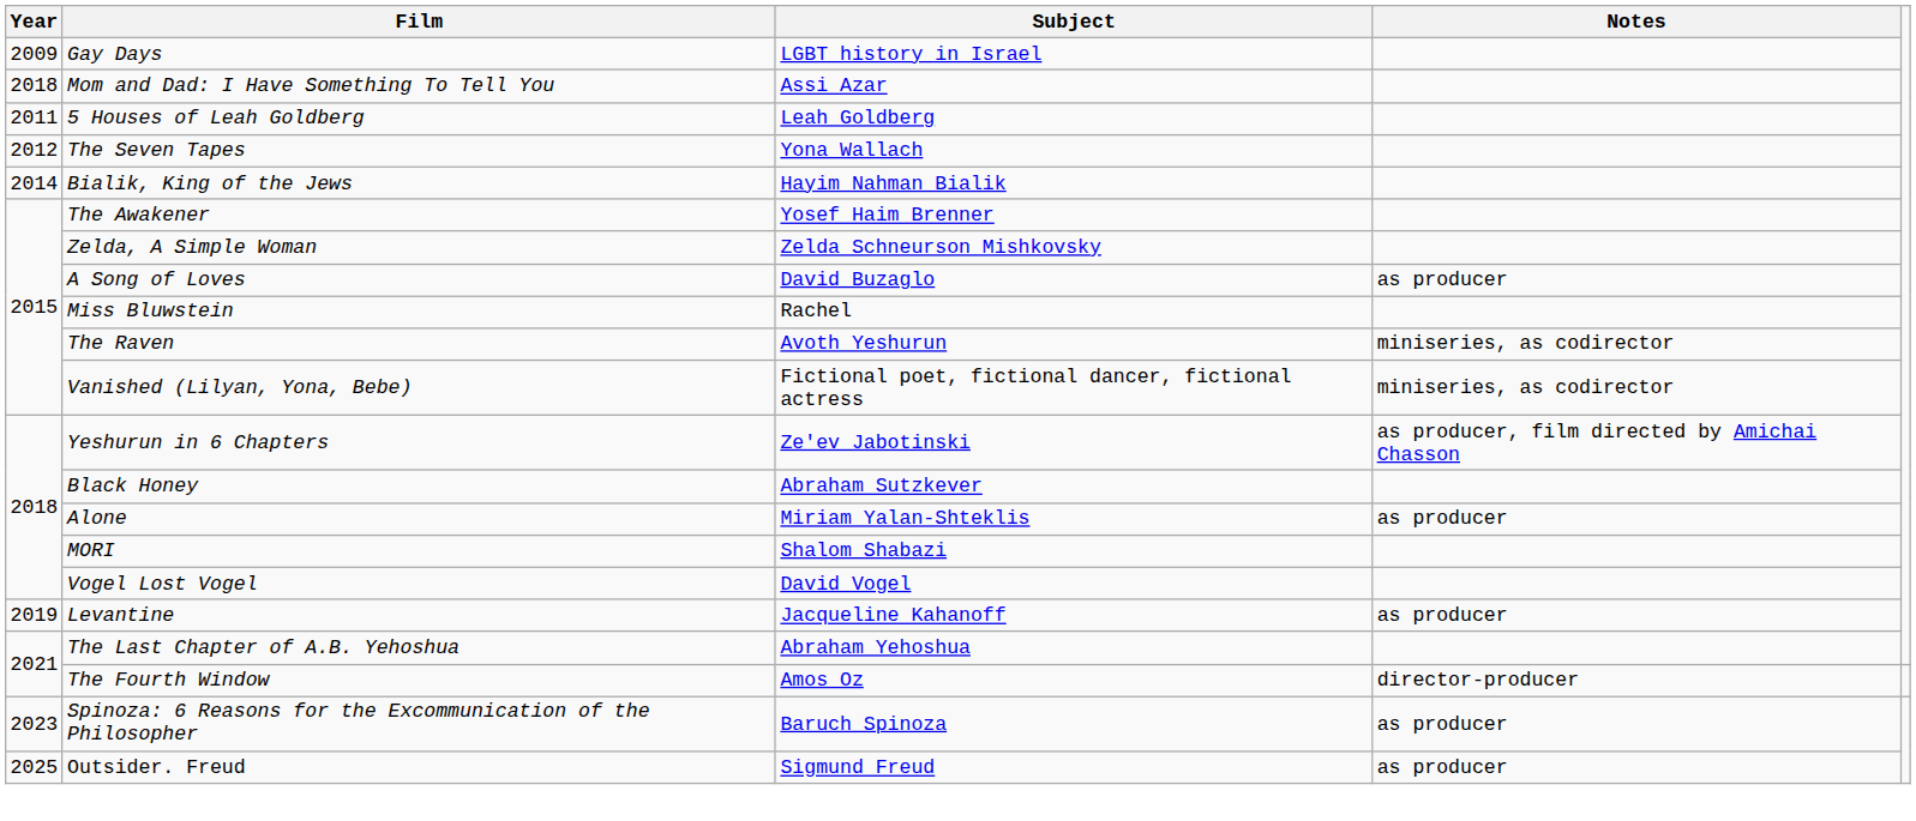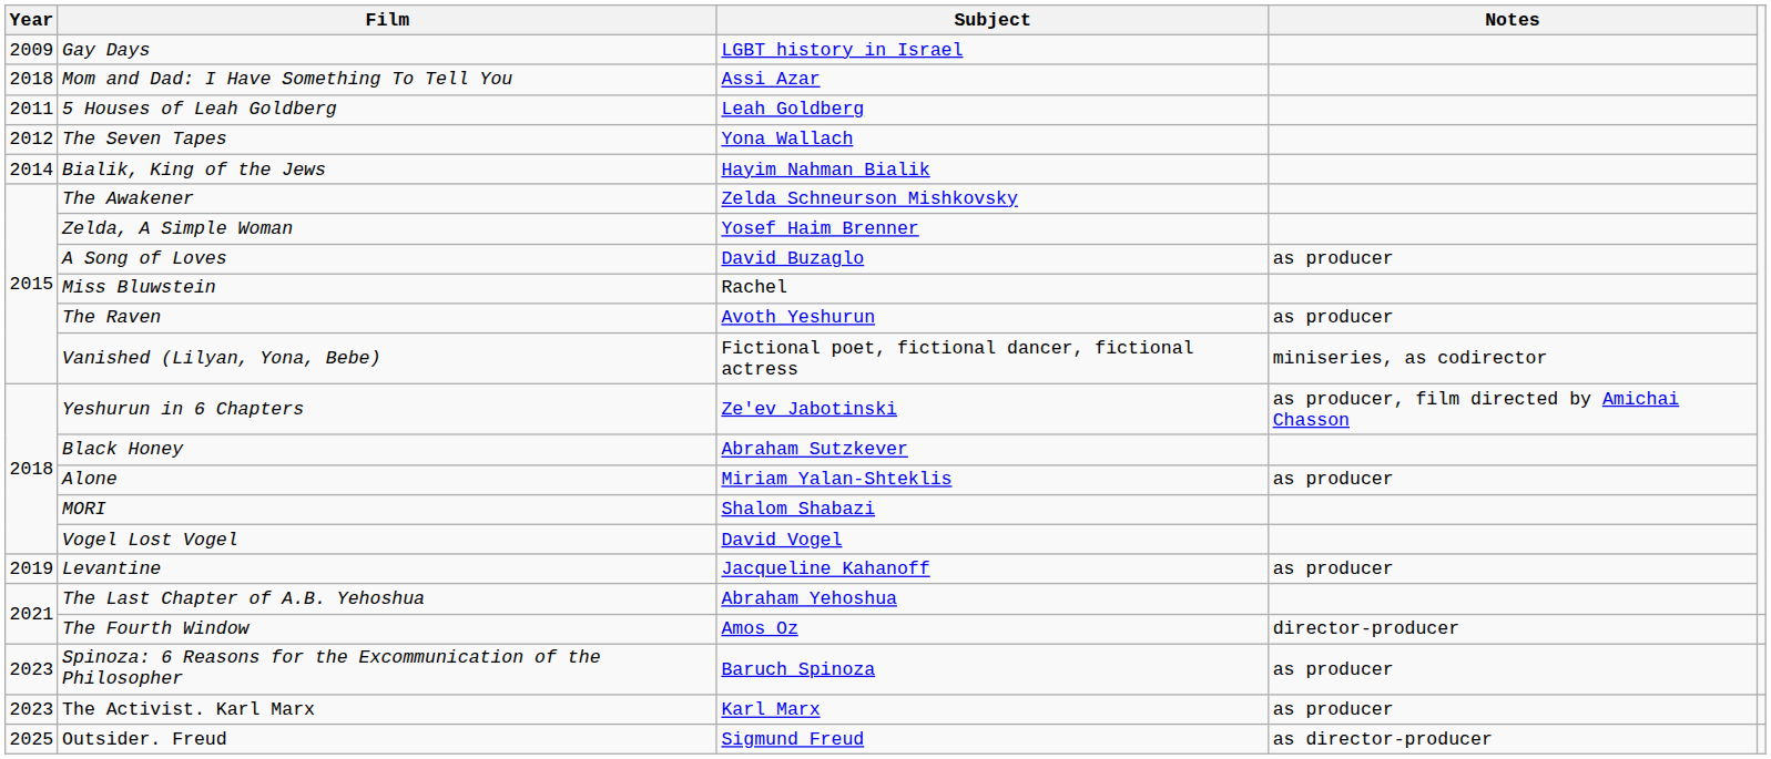The Awakener | Subject: Yosef Haim Brenner -> Zelda Schneurson Mishkovsky
Zelda, A Simple Woman | Subject: Zelda Schneurson Mishkovsky -> Yosef Haim Brenner
The Raven | Notes: miniseries, as codirector -> as producer
+ row: 2023 | The Activist. Karl Marx | Karl Marx | as producer
Outsider. Freud | Notes: as producer -> as director-producer
